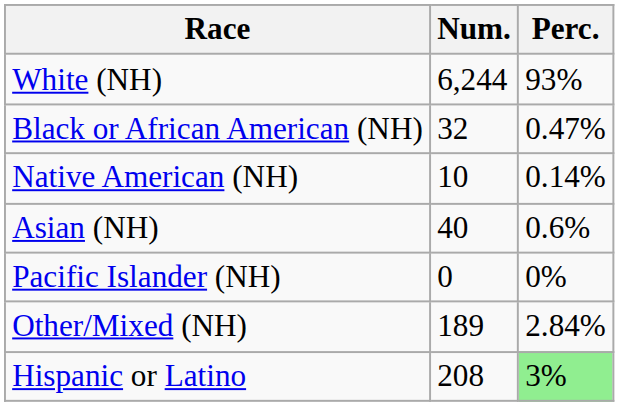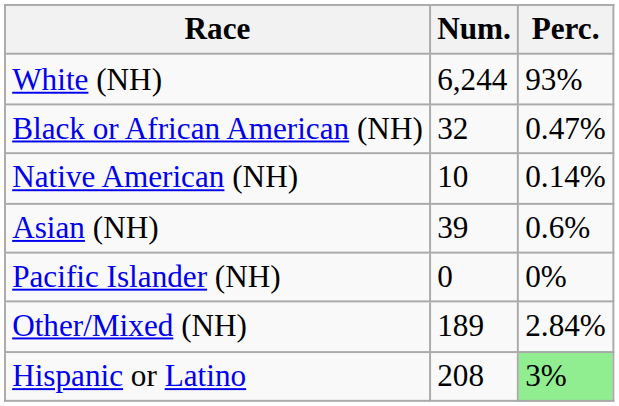Asian (NH) | Num.: 40 -> 39
